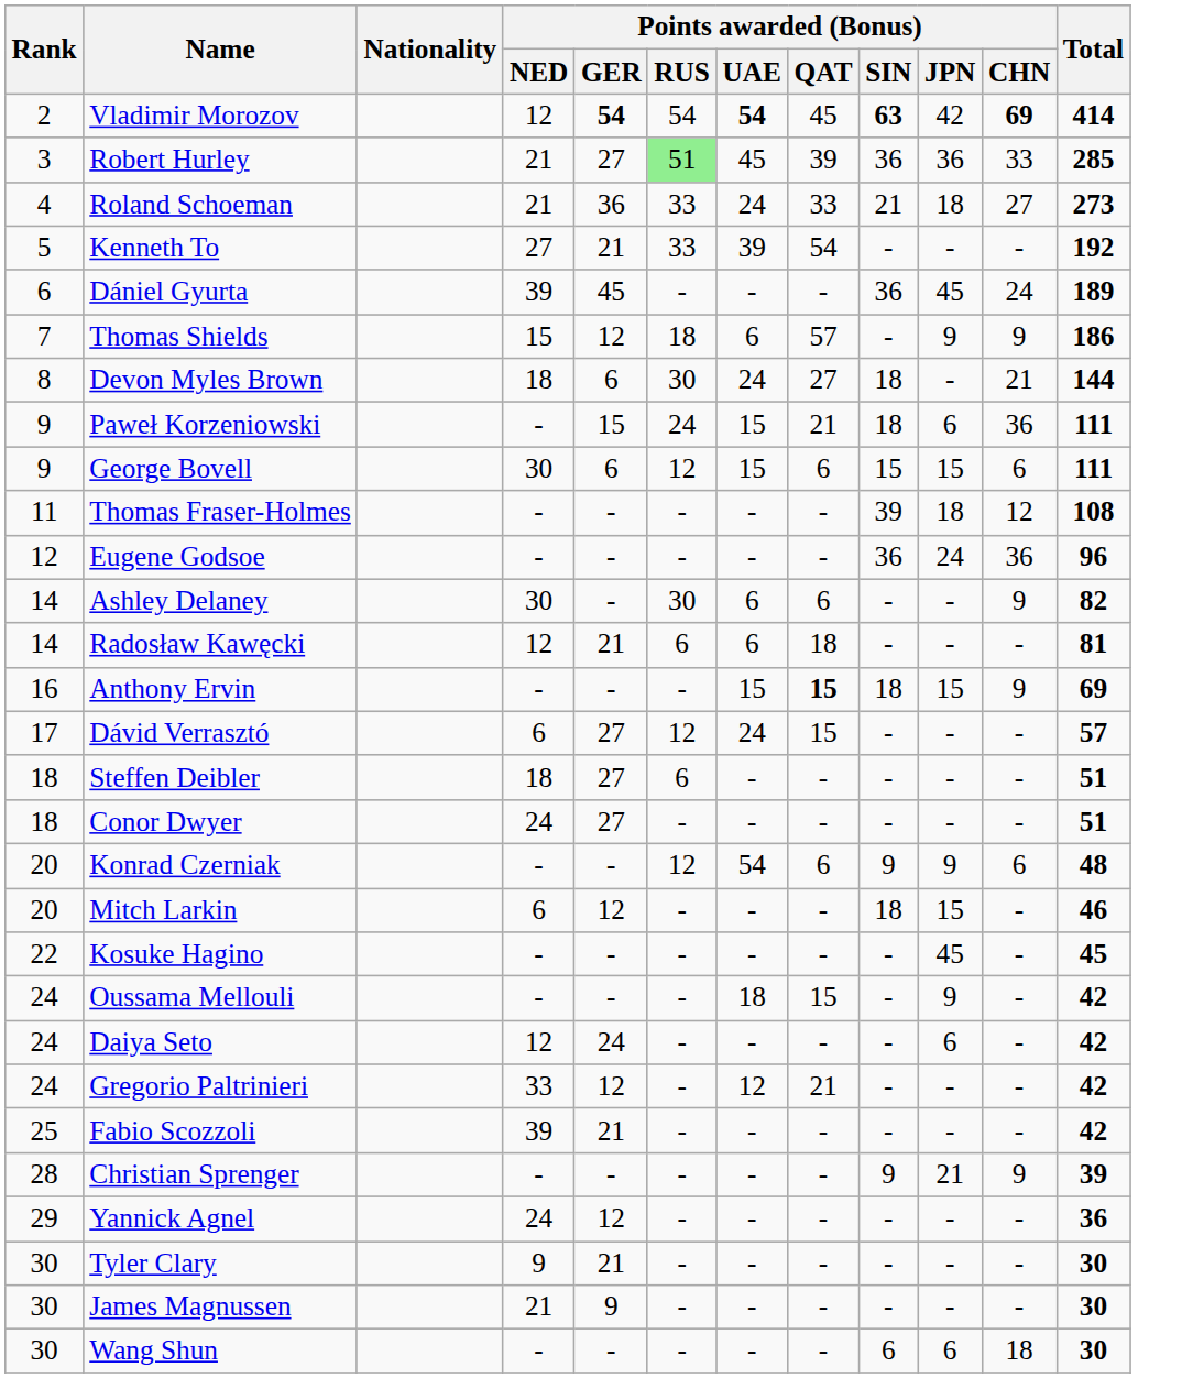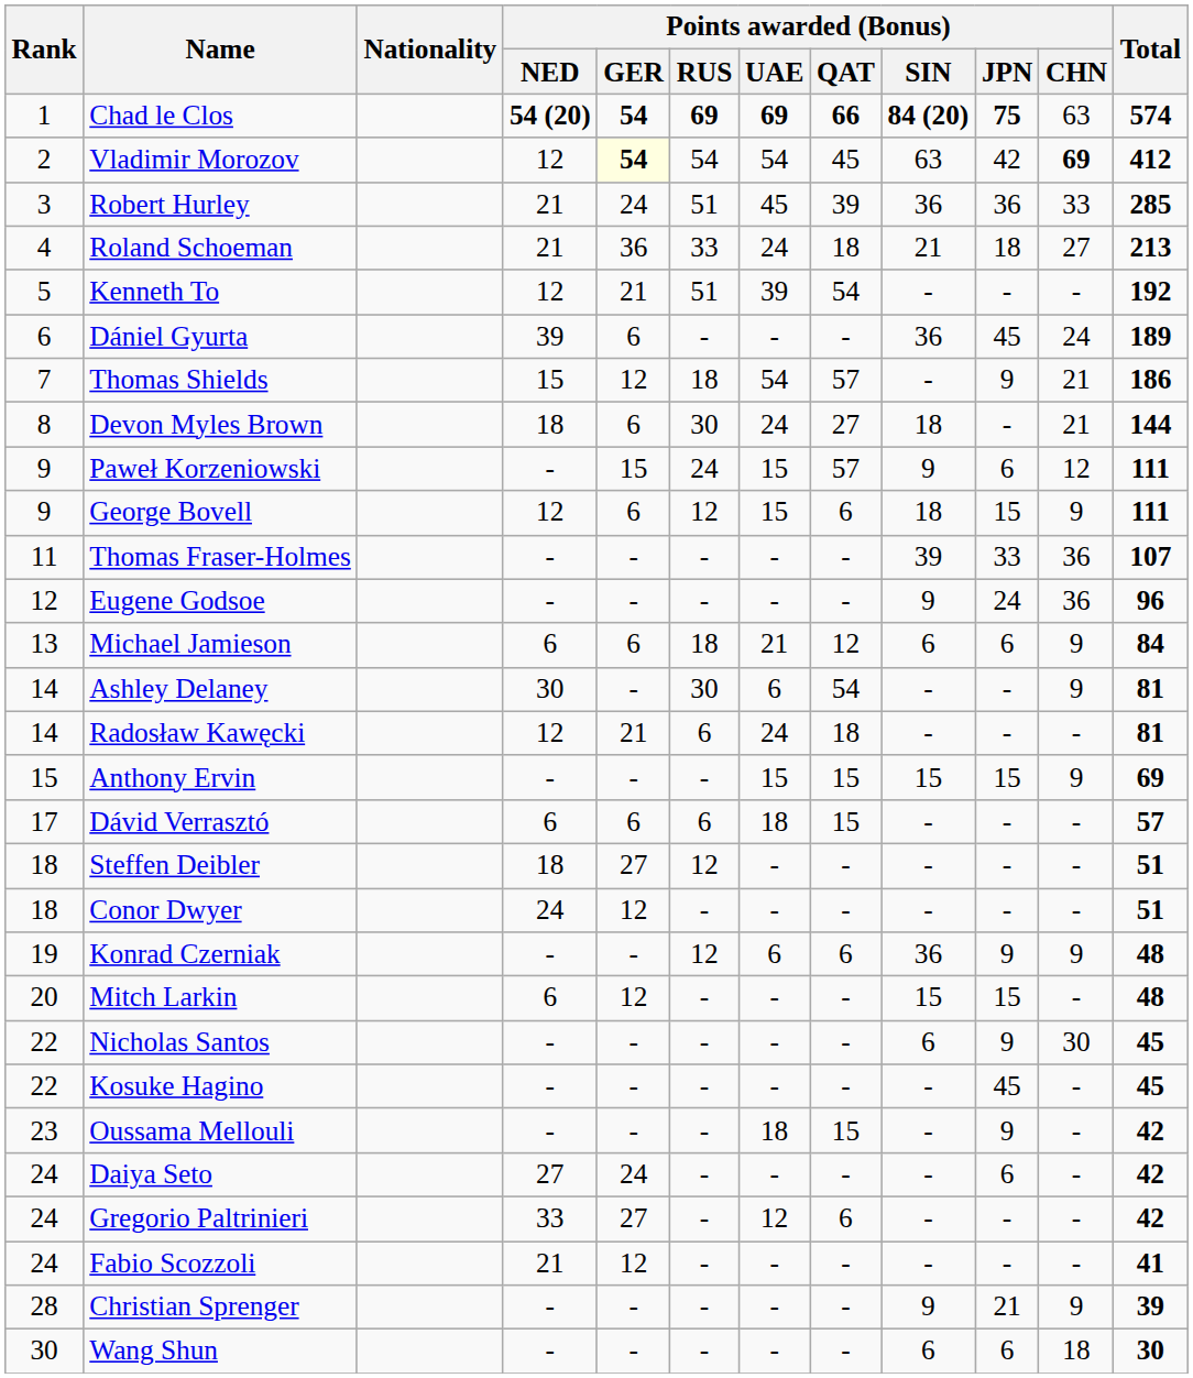+ row: 1 | Chad le Clos | 54 (20) | 54 | 69 | 69 | 66 | 84 (20) | 75 | 63 | 574
Vladimir Morozov | Points awarded (Bonus) / GER: no background -> lightyellow background
Vladimir Morozov | Points awarded (Bonus) / UAE: bold -> normal
Vladimir Morozov | Points awarded (Bonus) / SIN: bold -> normal
Vladimir Morozov | Total: 414 -> 412
Robert Hurley | Points awarded (Bonus) / GER: 27 -> 24
Robert Hurley | Points awarded (Bonus) / RUS: lightgreen background -> no background
Roland Schoeman | Points awarded (Bonus) / QAT: 33 -> 18
Roland Schoeman | Total: 273 -> 213
Kenneth To | Points awarded (Bonus) / NED: 27 -> 12
Kenneth To | Points awarded (Bonus) / RUS: 33 -> 51
Dániel Gyurta | Points awarded (Bonus) / GER: 45 -> 6
Thomas Shields | Points awarded (Bonus) / UAE: 6 -> 54
Thomas Shields | Points awarded (Bonus) / CHN: 9 -> 21
Paweł Korzeniowski | Points awarded (Bonus) / QAT: 21 -> 57
Paweł Korzeniowski | Points awarded (Bonus) / SIN: 18 -> 9
Paweł Korzeniowski | Points awarded (Bonus) / CHN: 36 -> 12
George Bovell | Points awarded (Bonus) / NED: 30 -> 12
George Bovell | Points awarded (Bonus) / SIN: 15 -> 18
George Bovell | Points awarded (Bonus) / CHN: 6 -> 9
Thomas Fraser-Holmes | Points awarded (Bonus) / JPN: 18 -> 33
Thomas Fraser-Holmes | Points awarded (Bonus) / CHN: 12 -> 36
Thomas Fraser-Holmes | Total: 108 -> 107
Eugene Godsoe | Points awarded (Bonus) / SIN: 36 -> 9
+ row: 13 | Michael Jamieson | 6 | 6 | 18 | 21 | 12 | 6 | 6 | 9 | 84
Ashley Delaney | Points awarded (Bonus) / QAT: 6 -> 54
Ashley Delaney | Total: 82 -> 81
Radosław Kawęcki | Points awarded (Bonus) / UAE: 6 -> 24
Anthony Ervin | Rank: 16 -> 15
Anthony Ervin | Points awarded (Bonus) / QAT: bold -> normal
Anthony Ervin | Points awarded (Bonus) / SIN: 18 -> 15
Dávid Verrasztó | Points awarded (Bonus) / GER: 27 -> 6
Dávid Verrasztó | Points awarded (Bonus) / RUS: 12 -> 6
Dávid Verrasztó | Points awarded (Bonus) / UAE: 24 -> 18
Steffen Deibler | Points awarded (Bonus) / RUS: 6 -> 12
Conor Dwyer | Points awarded (Bonus) / GER: 27 -> 12
Konrad Czerniak | Rank: 20 -> 19
Konrad Czerniak | Points awarded (Bonus) / UAE: 54 -> 6
Konrad Czerniak | Points awarded (Bonus) / SIN: 9 -> 36
Konrad Czerniak | Points awarded (Bonus) / CHN: 6 -> 9
Mitch Larkin | Points awarded (Bonus) / SIN: 18 -> 15
Mitch Larkin | Total: 46 -> 48
+ row: 22 | Nicholas Santos | - | - | - | - | - | 6 | 9 | 30 | 45
Oussama Mellouli | Rank: 24 -> 23
Daiya Seto | Points awarded (Bonus) / NED: 12 -> 27
Gregorio Paltrinieri | Points awarded (Bonus) / GER: 12 -> 27
Gregorio Paltrinieri | Points awarded (Bonus) / QAT: 21 -> 6
Fabio Scozzoli | Rank: 25 -> 24
Fabio Scozzoli | Points awarded (Bonus) / NED: 39 -> 21
Fabio Scozzoli | Points awarded (Bonus) / GER: 21 -> 12
Fabio Scozzoli | Total: 42 -> 41
- row: 29 | Yannick Agnel | 24 | 12 | - | - | - | - | - | - | 36
- row: 30 | Tyler Clary | 9 | 21 | - | - | - | - | - | - | 30
- row: 30 | James Magnussen | 21 | 9 | - | - | - | - | - | - | 30
